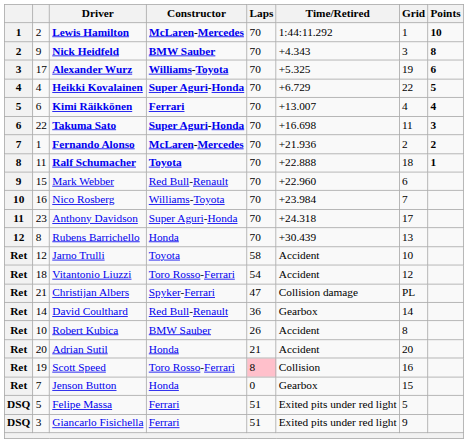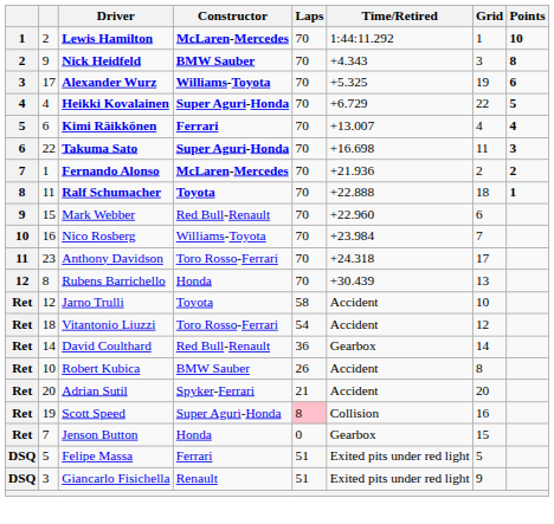Anthony Davidson | Constructor: Super Aguri-Honda -> Toro Rosso-Ferrari
- row: Ret | 21 | Christijan Albers | Spyker-Ferrari | 47 | Collision damage | PL
Adrian Sutil | Constructor: Honda -> Spyker-Ferrari
Scott Speed | Constructor: Toro Rosso-Ferrari -> Super Aguri-Honda
Giancarlo Fisichella | Constructor: Ferrari -> Renault
